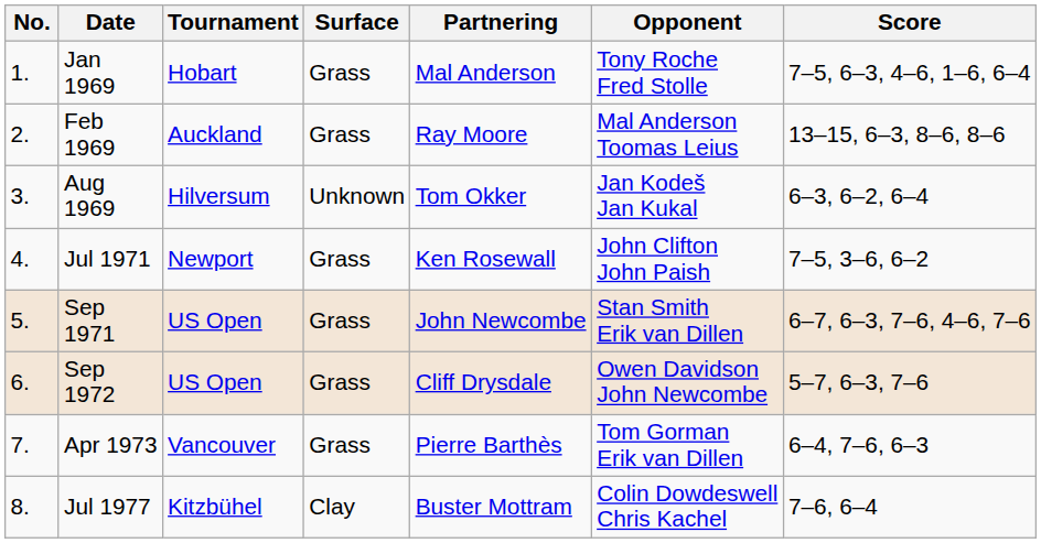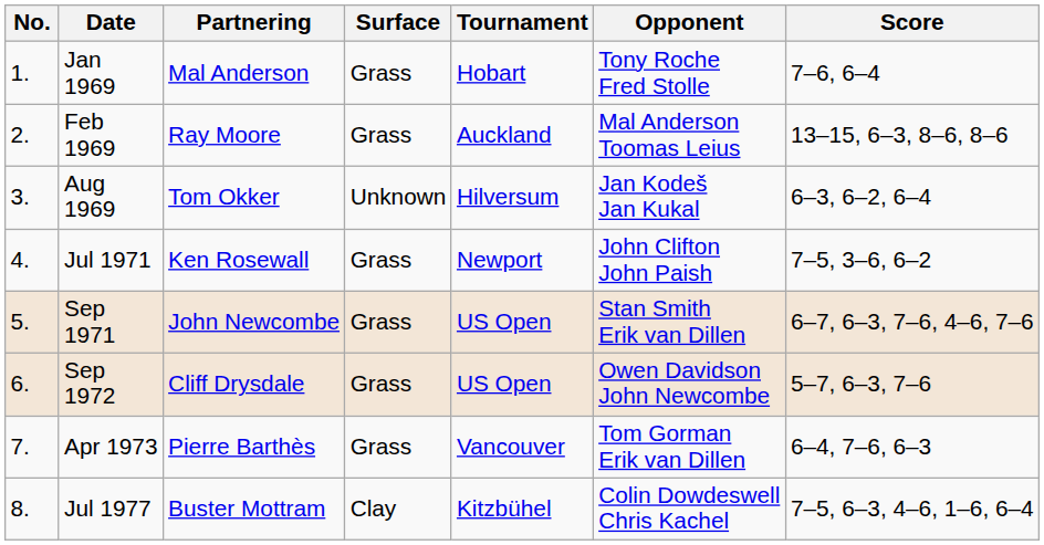columns swapped: Tournament <-> Partnering
Jan 1969 | Score: 7–5, 6–3, 4–6, 1–6, 6–4 -> 7–6, 6–4
Jul 1977 | Score: 7–6, 6–4 -> 7–5, 6–3, 4–6, 1–6, 6–4
